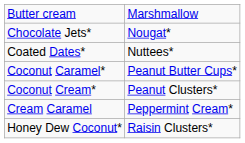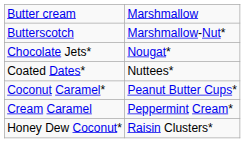+ row: Butterscotch | Marshmallow-Nut*
- row: Coconut Cream* | Peanut Clusters*
